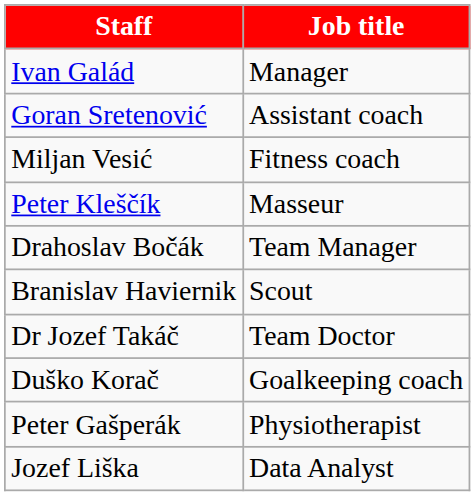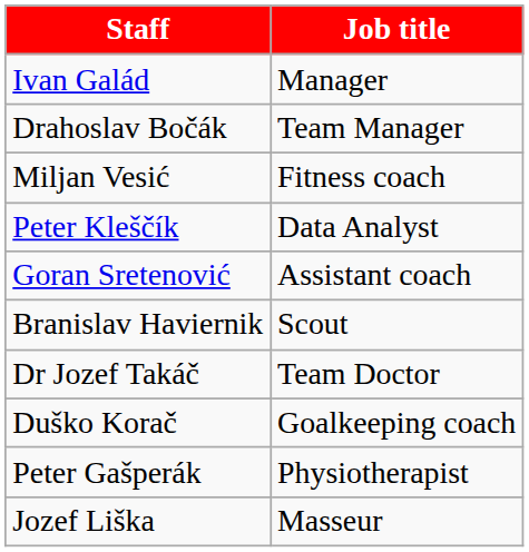rows swapped: Goran Sretenović <-> Drahoslav Bočák
Peter Kleščík | Job title: Masseur -> Data Analyst
Jozef Liška | Job title: Data Analyst -> Masseur
